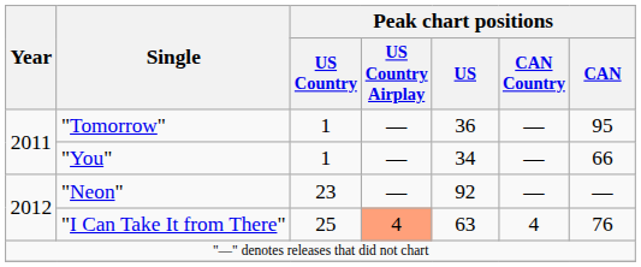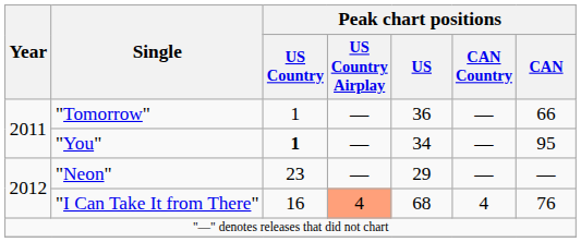"Tomorrow" | Peak chart positions / CAN: 95 -> 66
"You" | Peak chart positions / US Country: normal -> bold
"You" | Peak chart positions / CAN: 66 -> 95
"Neon" | Peak chart positions / US: 92 -> 29
"I Can Take It from There" | Peak chart positions / US Country: 25 -> 16
"I Can Take It from There" | Peak chart positions / US: 63 -> 68
